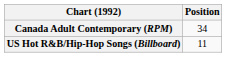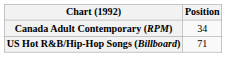US Hot R&B/Hip-Hop Songs (Billboard) | Position: 11 -> 71
